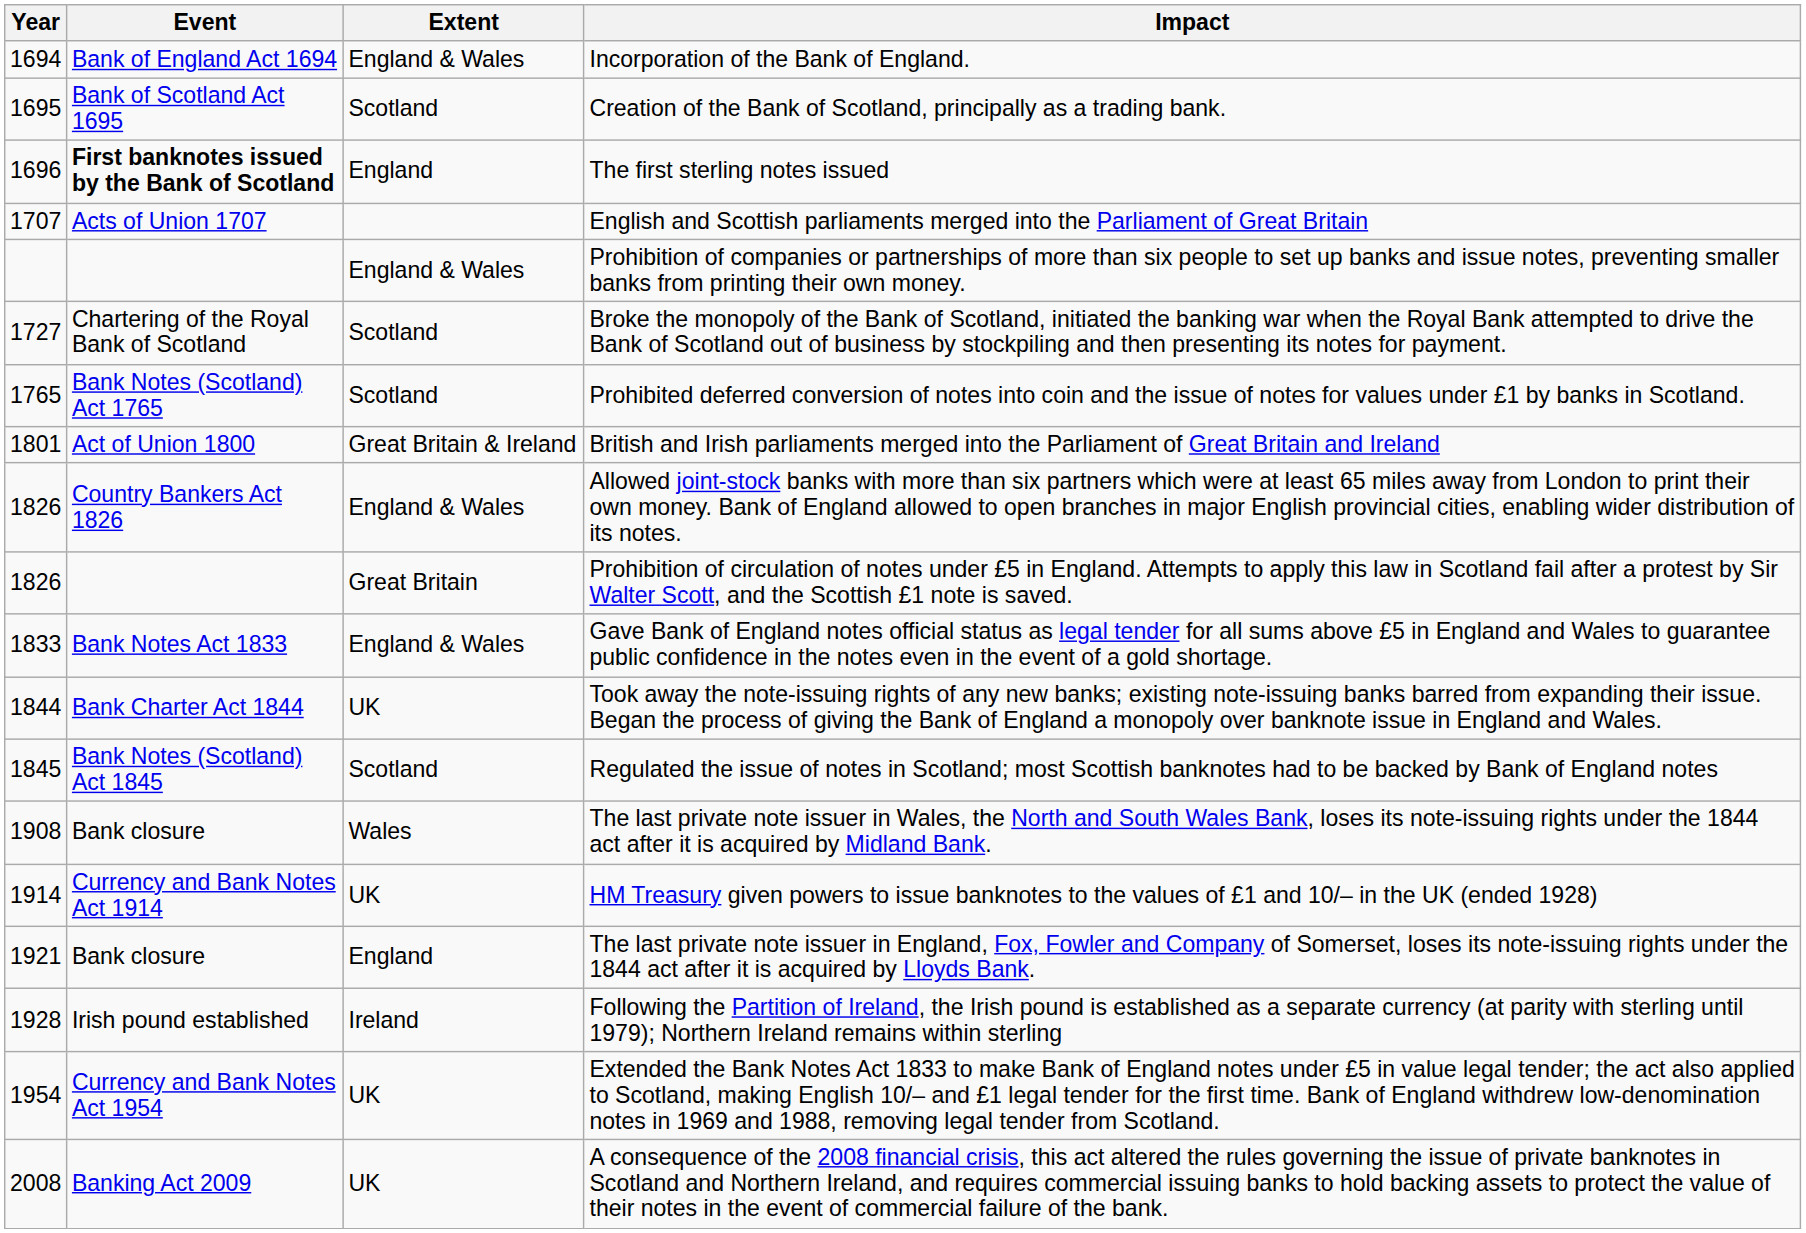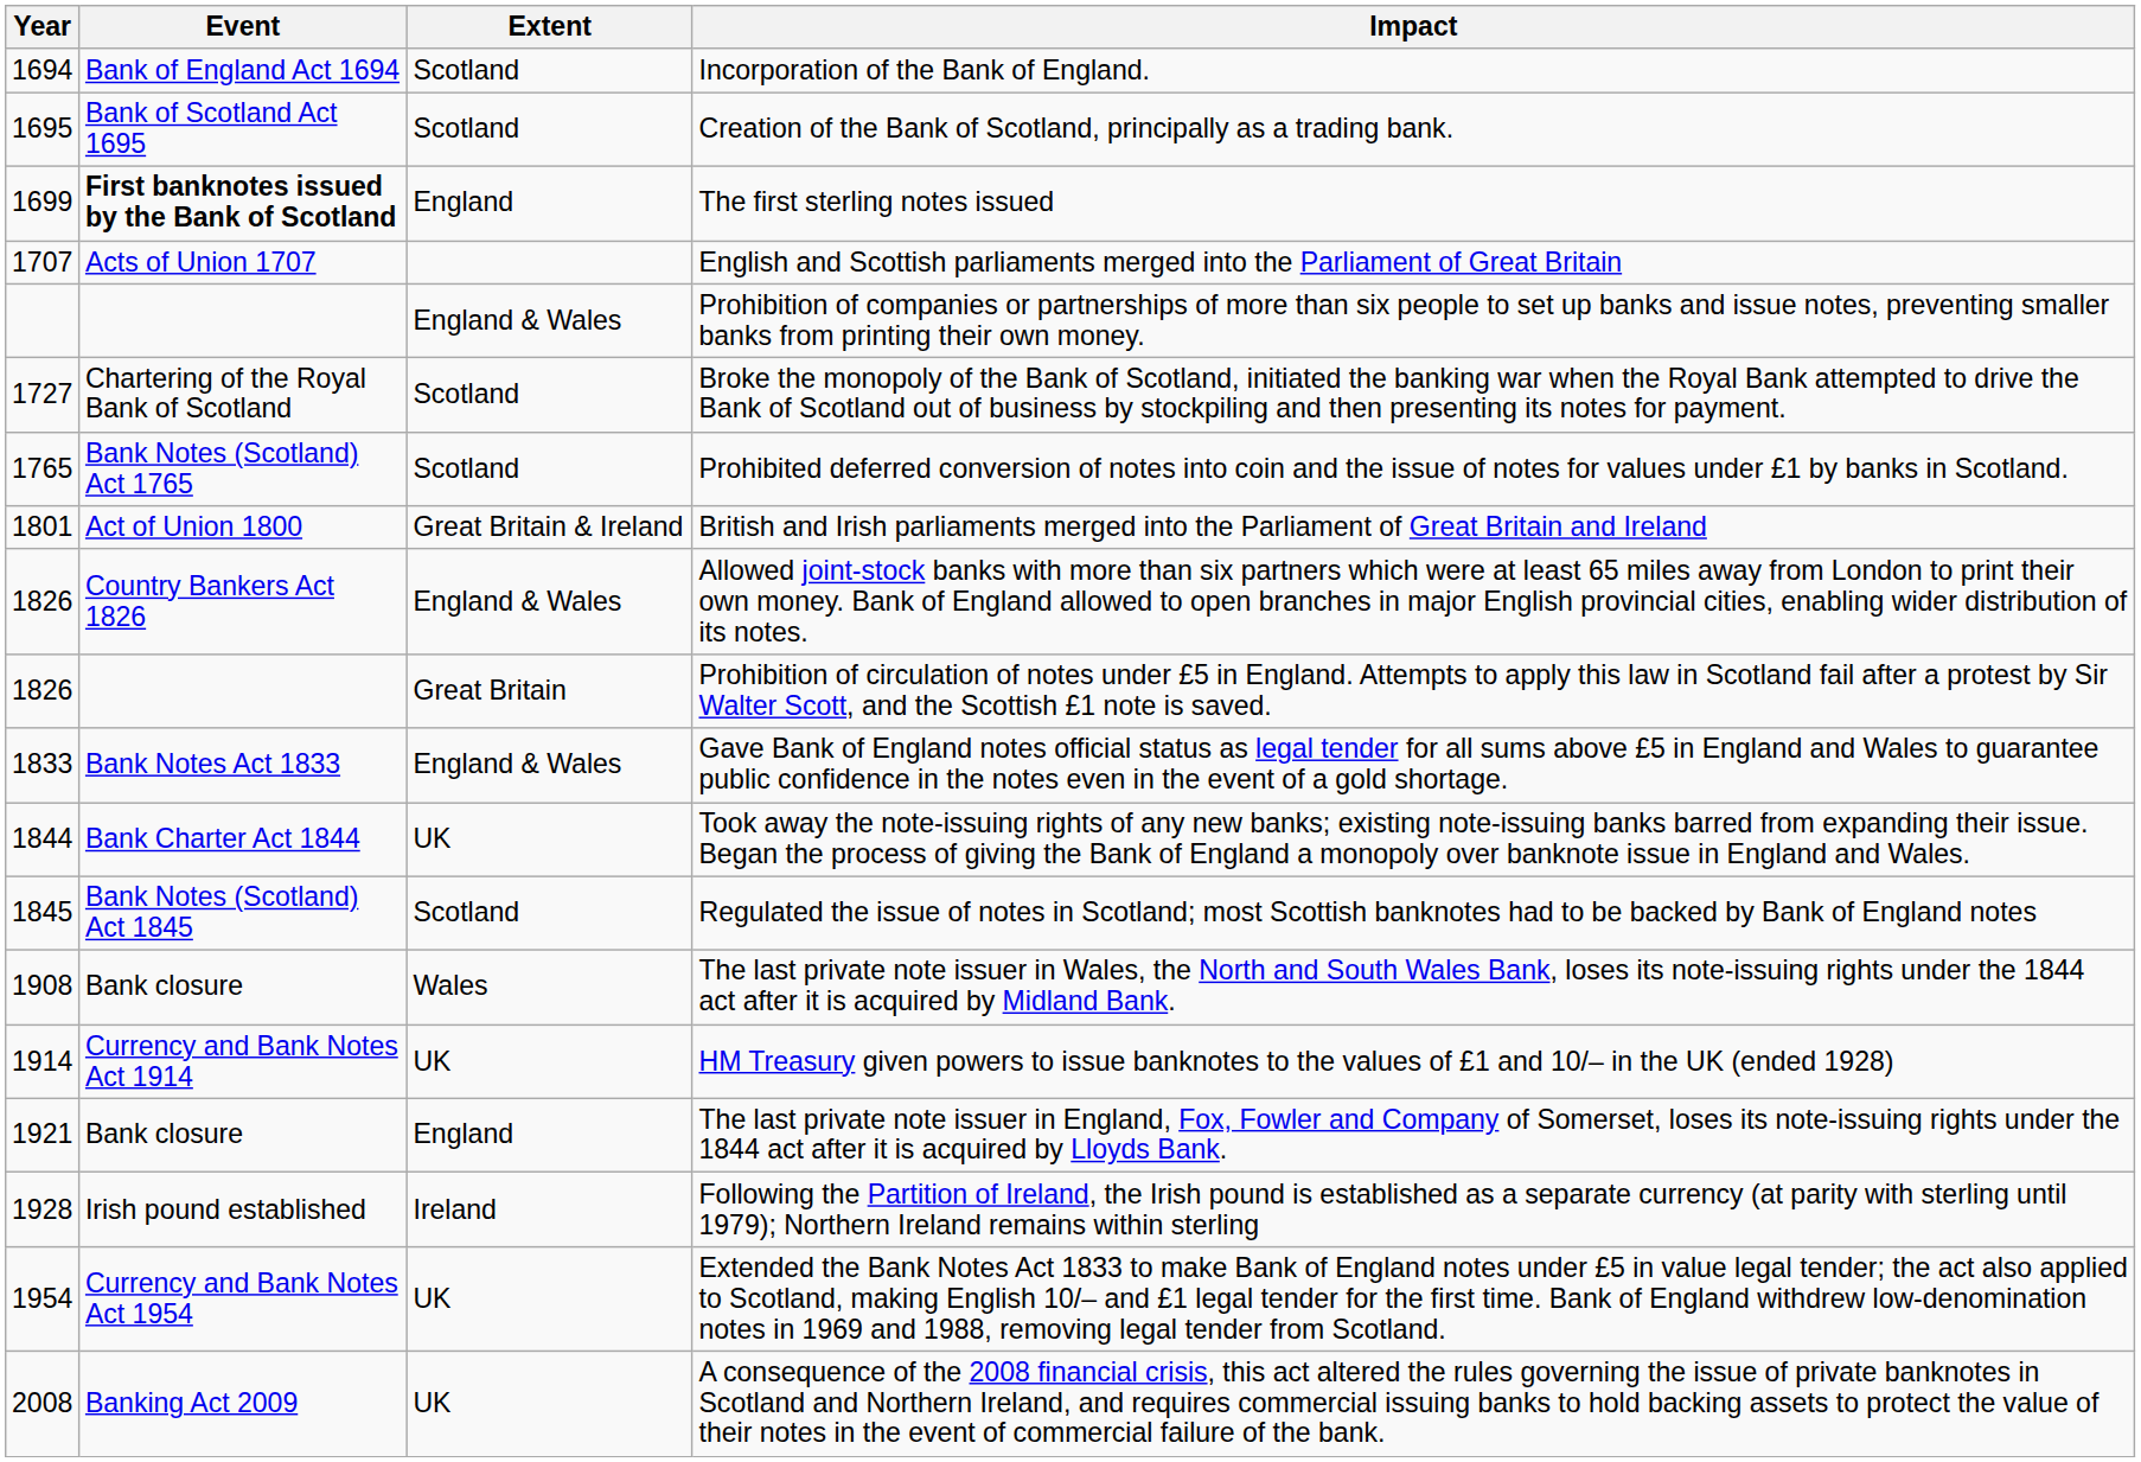Incorporation of the Bank of England. | Extent: England & Wales -> Scotland
The first sterling notes issued | Year: 1696 -> 1699
